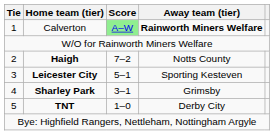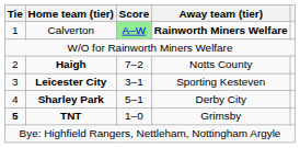Leicester City | Score: 5–1 -> 3–1
Sharley Park | Score: 3–1 -> 5–1
Sharley Park | Away team (tier): Grimsby -> Derby City
TNT | Tie: normal -> bold
TNT | Away team (tier): Derby City -> Grimsby
